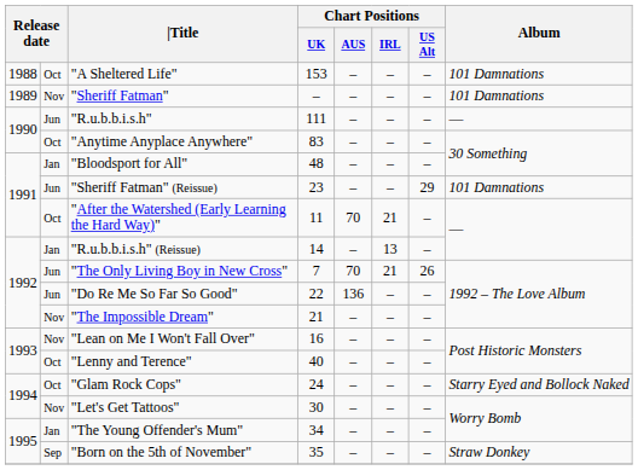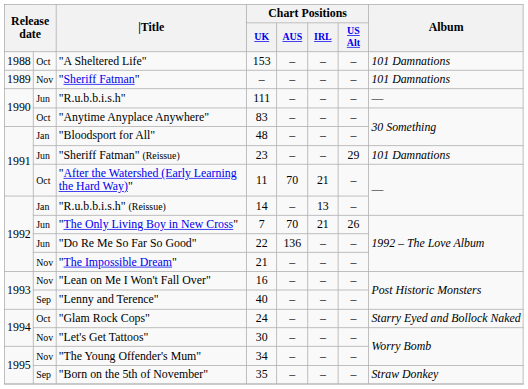"Lenny and Terence" | column 2: Oct -> Sep
"The Young Offender's Mum" | column 2: Jan -> Nov
